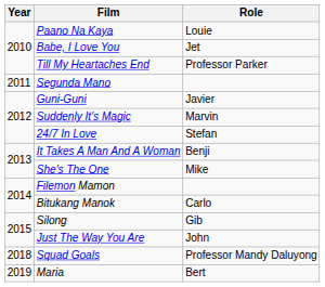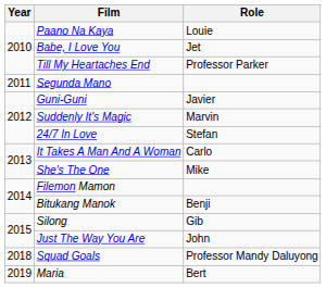It Takes A Man And A Woman | Role: Benji -> Carlo
Bitukang Manok | Role: Carlo -> Benji
